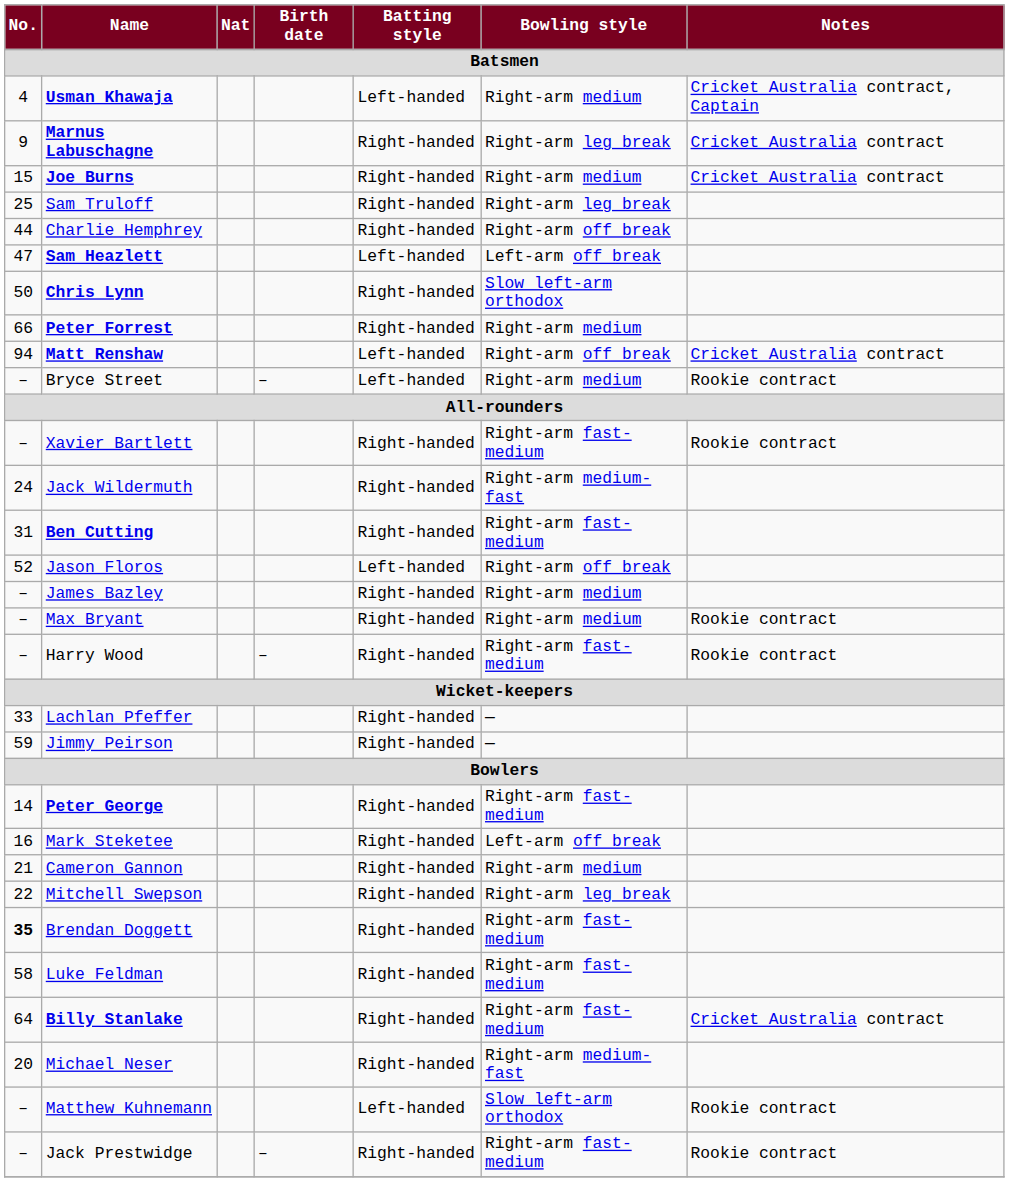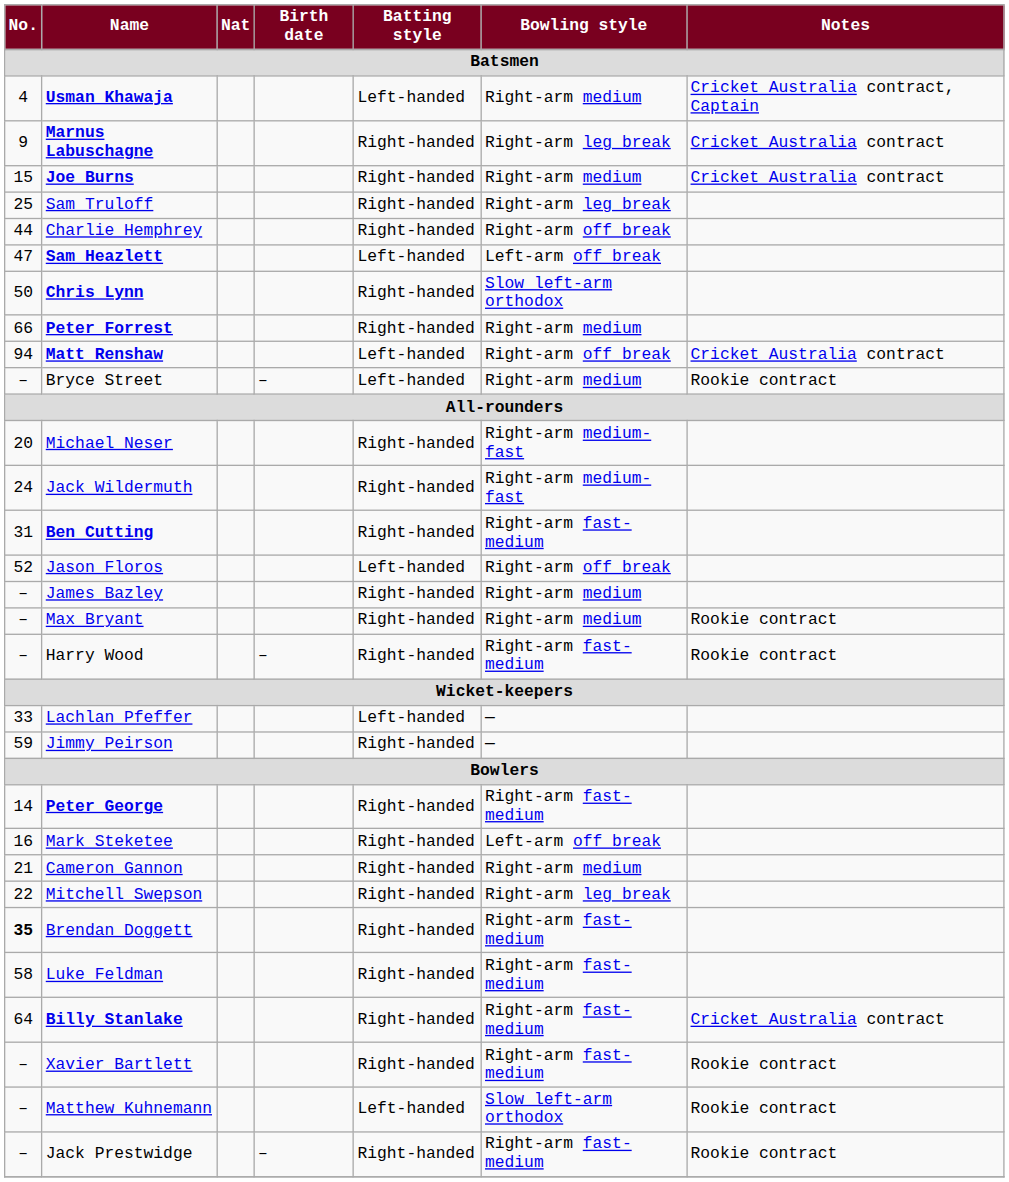rows swapped: Michael Neser <-> Xavier Bartlett
Lachlan Pfeffer | Batting style: Right-handed -> Left-handed
